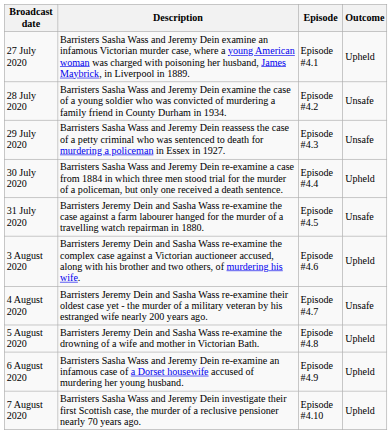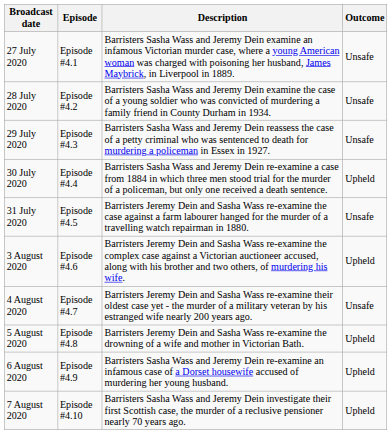columns swapped: Episode <-> Description
27 July 2020 | Outcome: Upheld -> Unsafe
